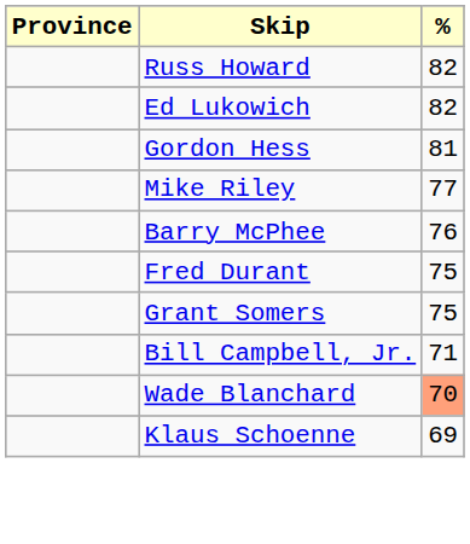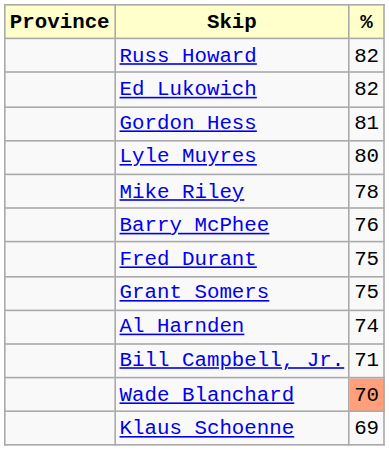+ row: Lyle Muyres | 80
Mike Riley | %: 77 -> 78
+ row: Al Harnden | 74
